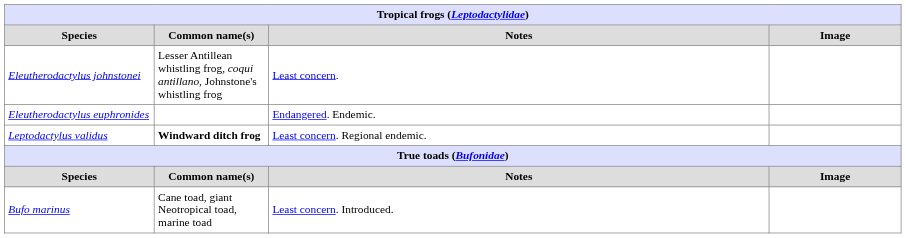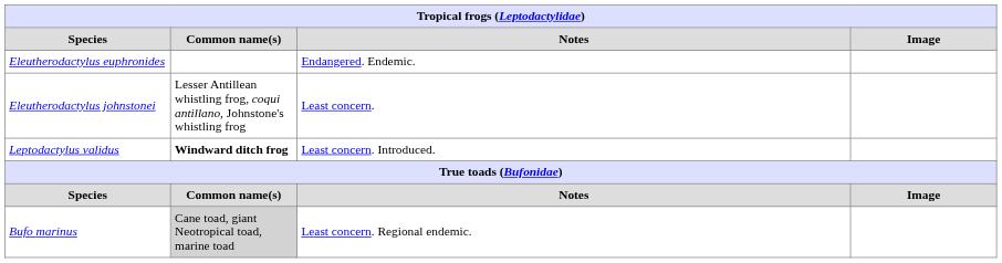rows swapped: Eleutherodactylus euphronides <-> Eleutherodactylus johnstonei
Leptodactylus validus | Notes: Least concern. Regional endemic. -> Least concern. Introduced.
Bufo marinus | Common name(s): no background -> lightgrey background
Bufo marinus | Notes: Least concern. Introduced. -> Least concern. Regional endemic.
